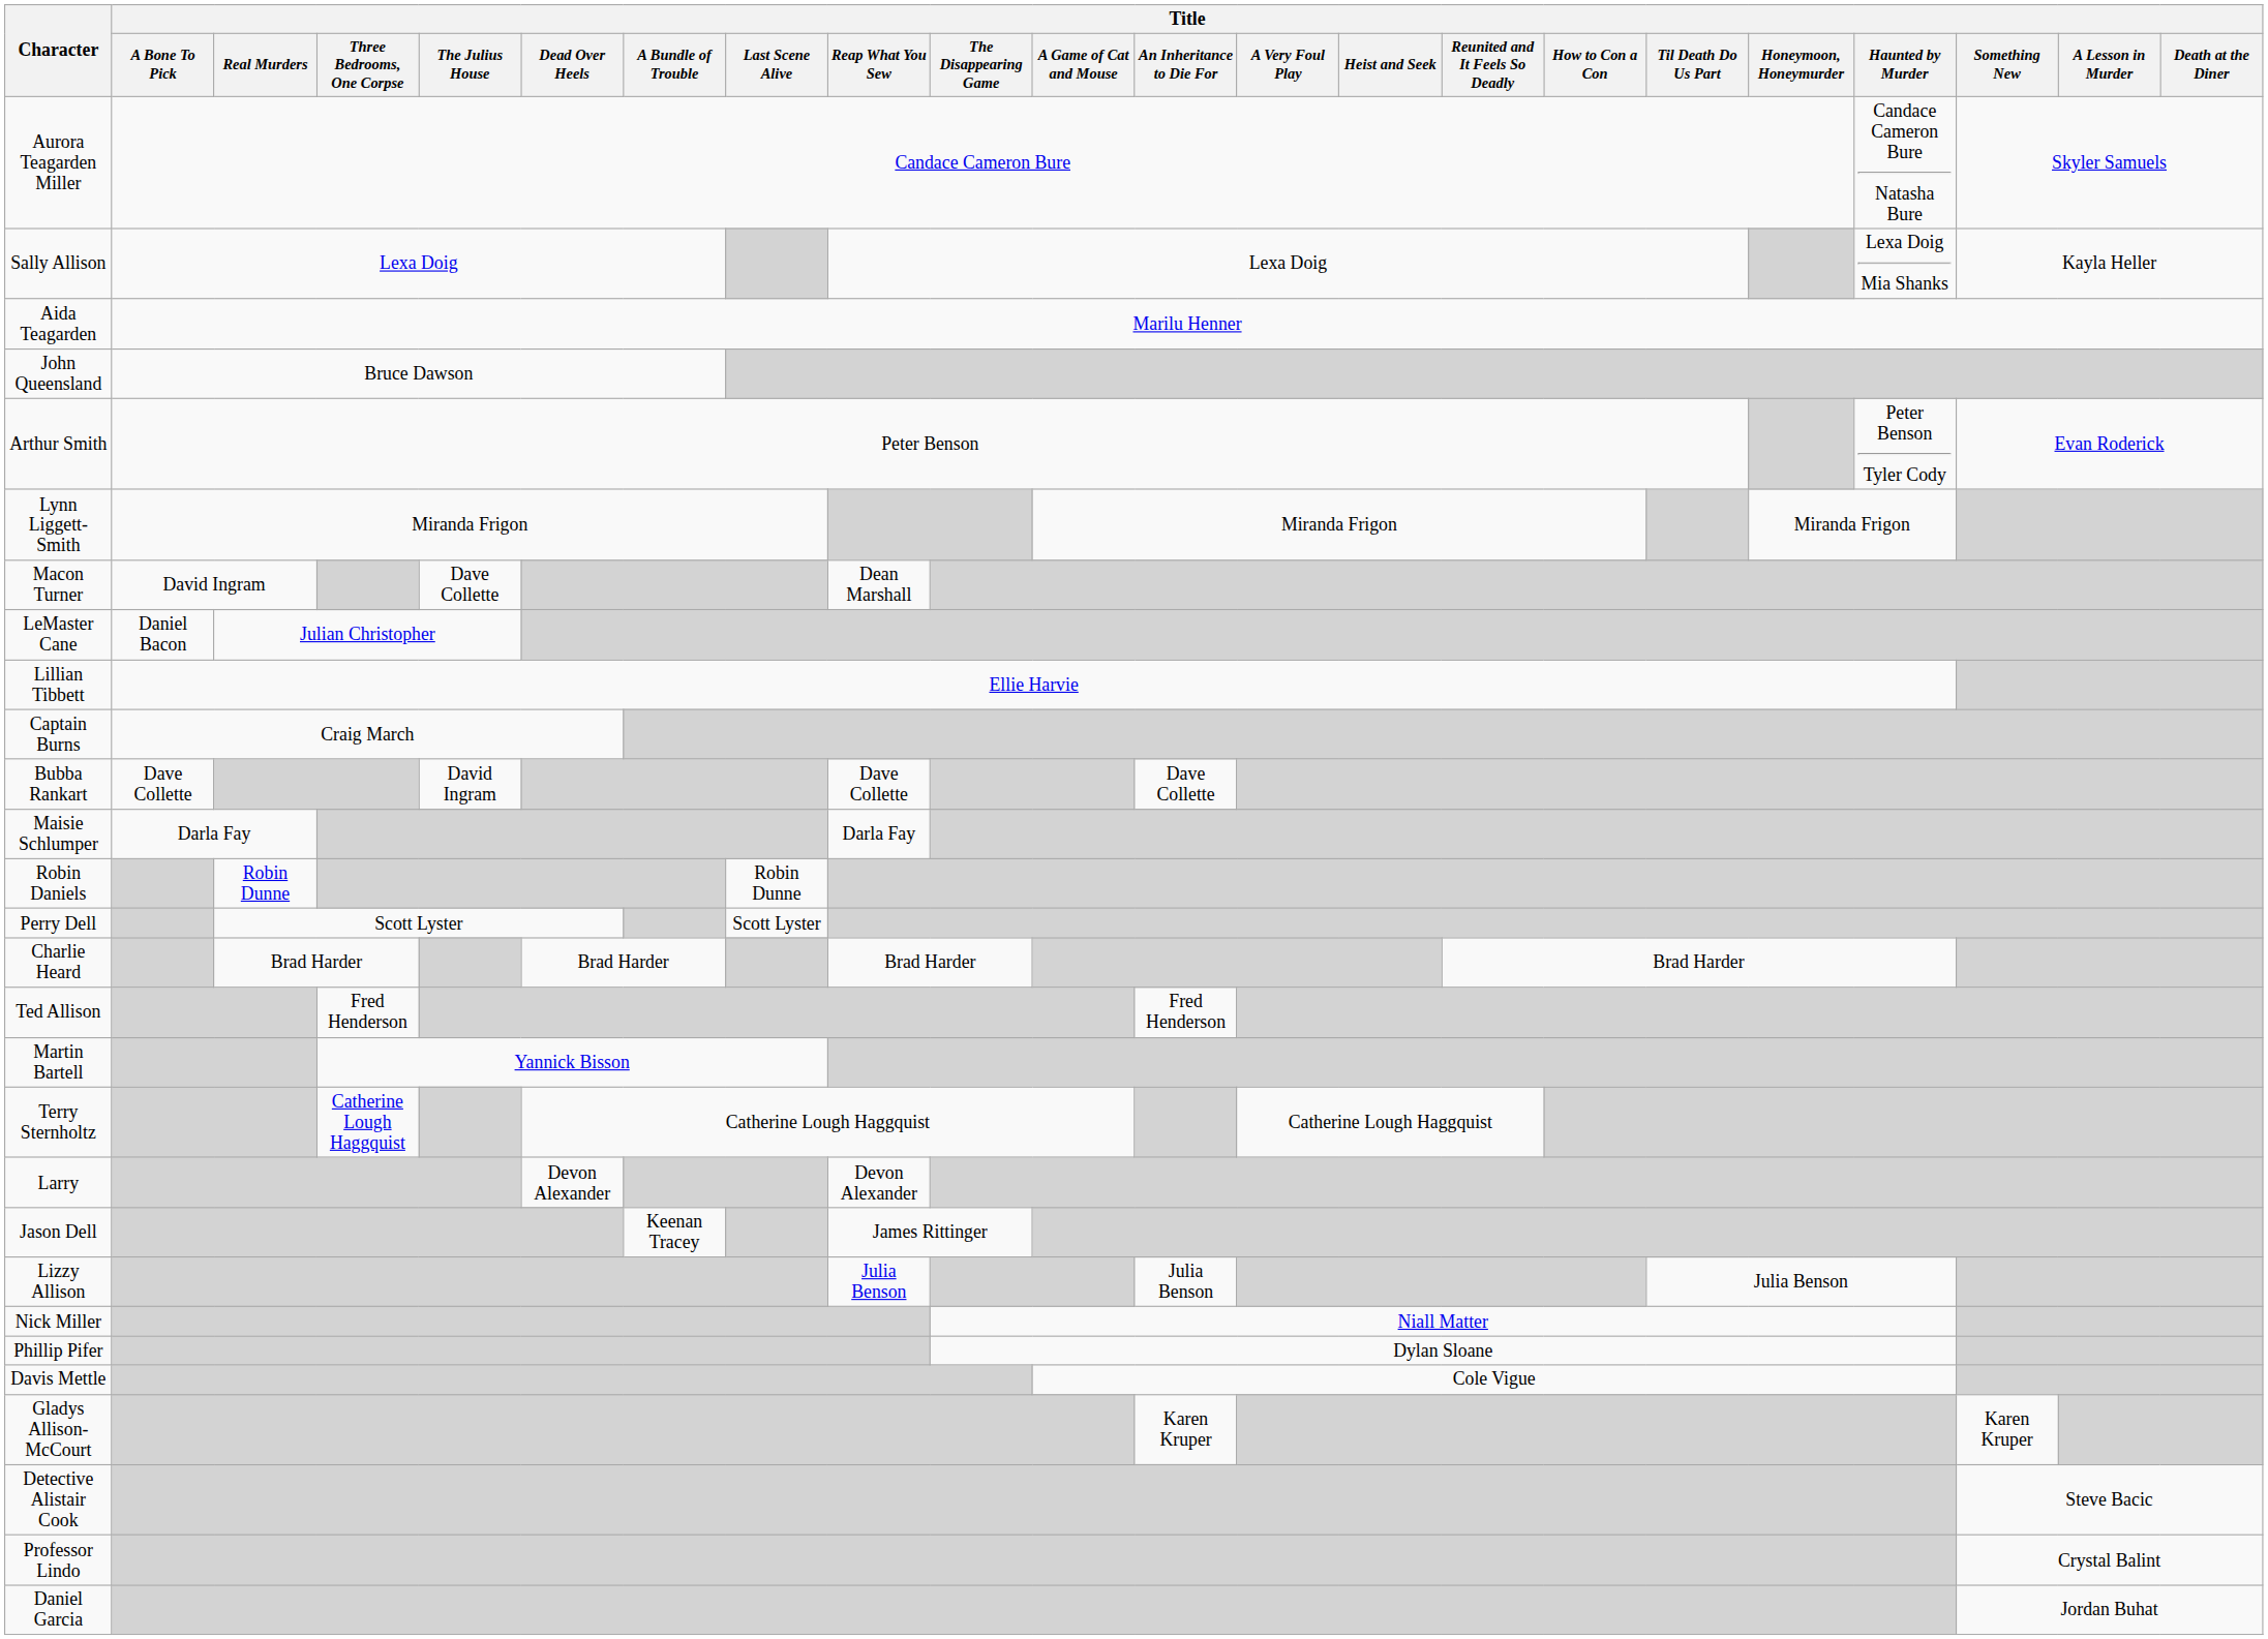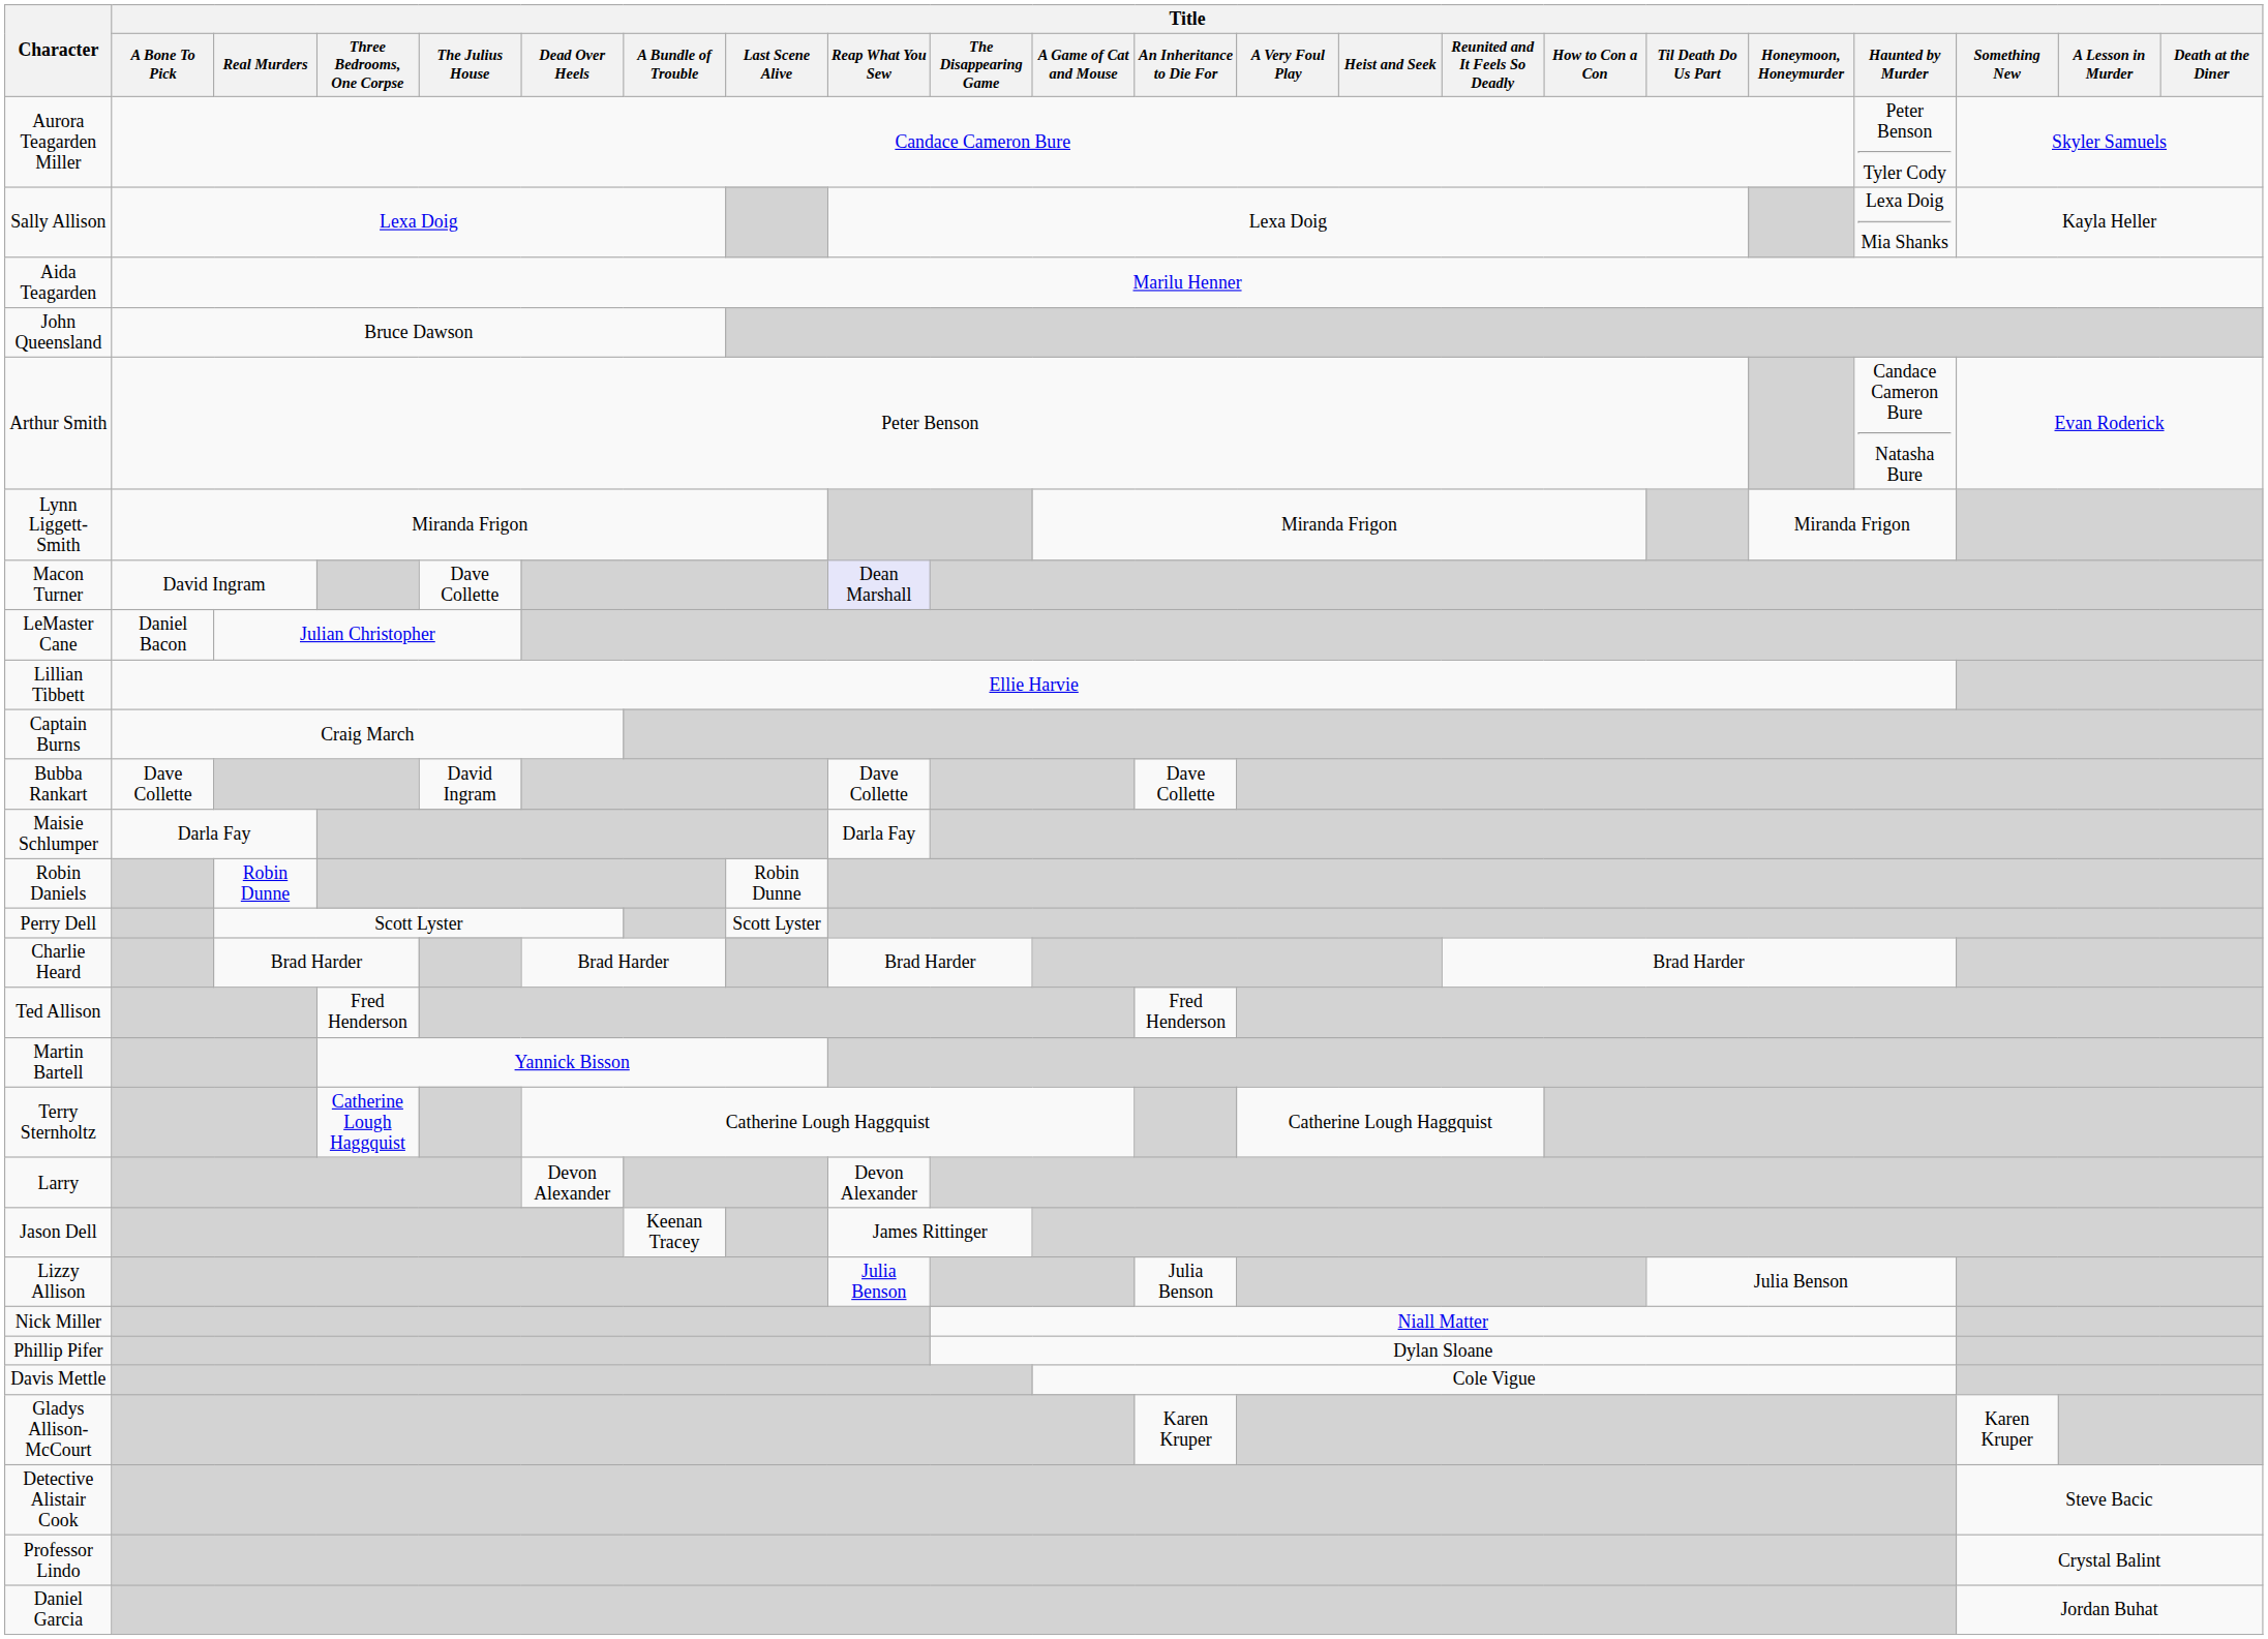Aurora Teagarden Miller | Title / Haunted by Murder: Candace Cameron Bure Natasha Bure -> Peter Benson Tyler Cody
Arthur Smith | Title / Haunted by Murder: Peter Benson Tyler Cody -> Candace Cameron Bure Natasha Bure
Macon Turner | Title / Reap What You Sew: no background -> lavender background
